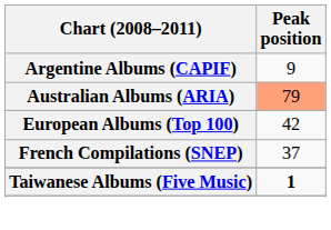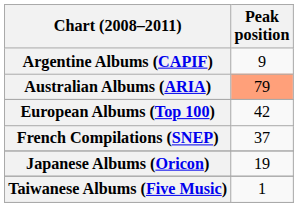+ row: Japanese Albums (Oricon) | 19
Taiwanese Albums (Five Music) | Peak position: bold -> normal
